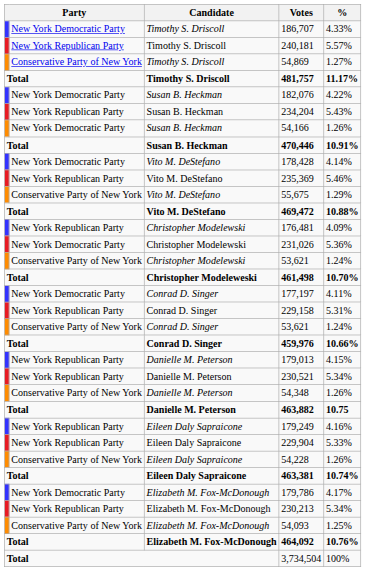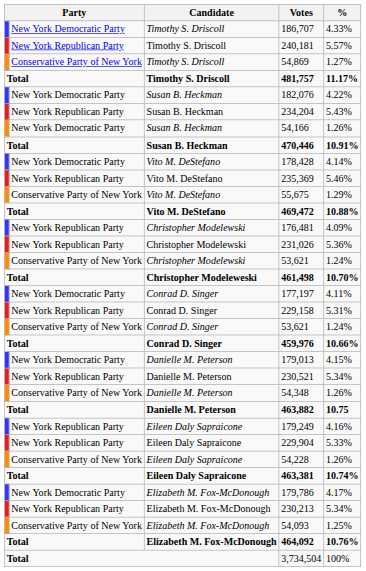231,026 | column 2: New York Democratic Party -> New York Republican Party
179,013 | column 2: New York Republican Party -> New York Democratic Party
